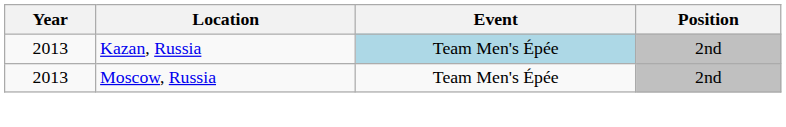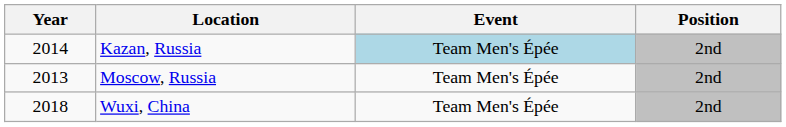Kazan, Russia | Year: 2013 -> 2014
+ row: 2018 | Wuxi, China | Team Men's Épée | 2nd
